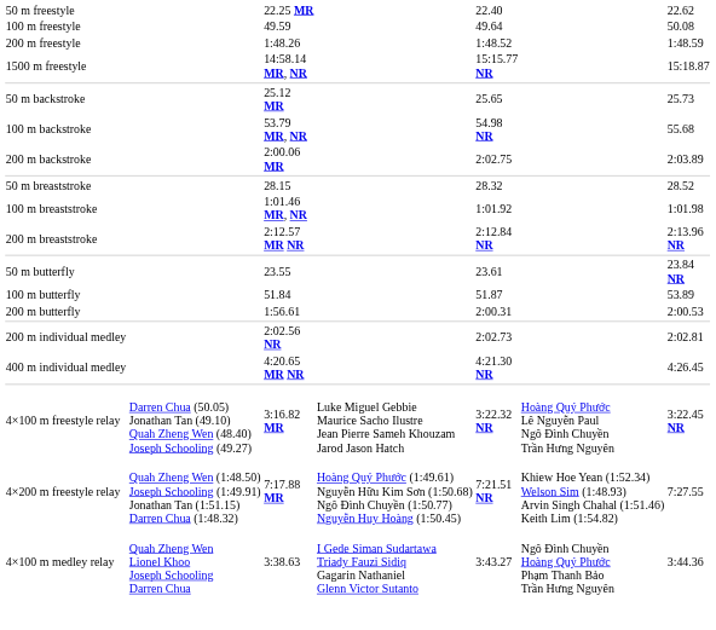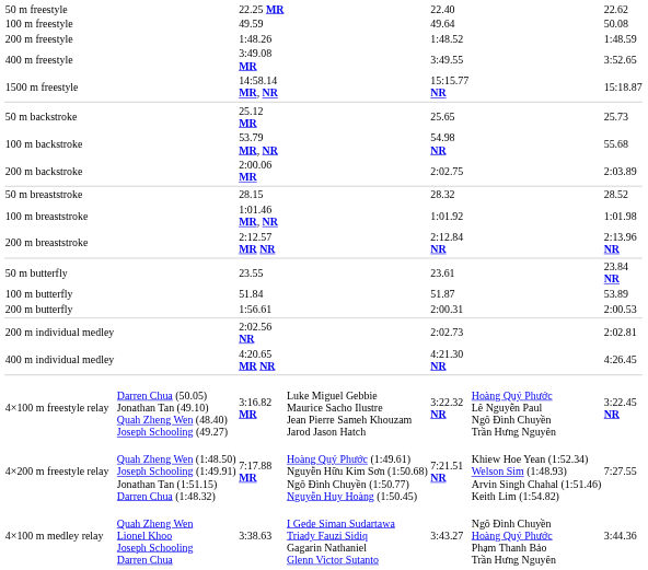+ row: 400 m freestyle | 3:49.08 MR | 3:49.55 | 3:52.65
